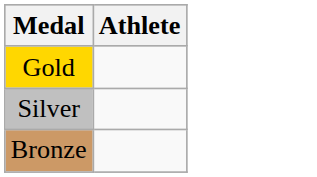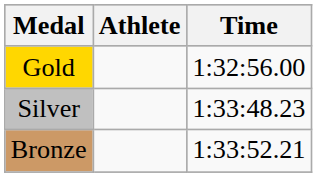+ column: Time | 1:32:56.00 | 1:33:48.23 | 1:33:52.21
